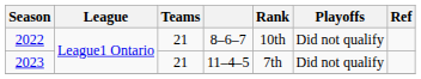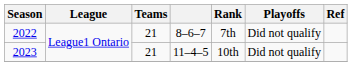2022 | Rank: 10th -> 7th
2023 | Rank: 7th -> 10th
